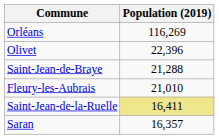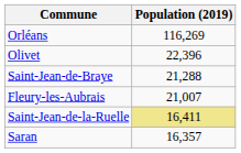Fleury-les-Aubrais | Population (2019): 21,010 -> 21,007
